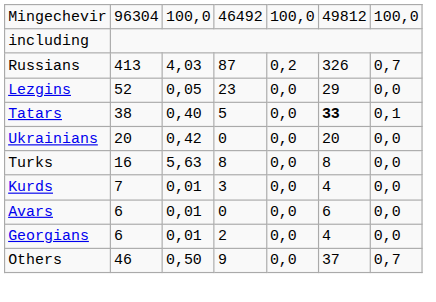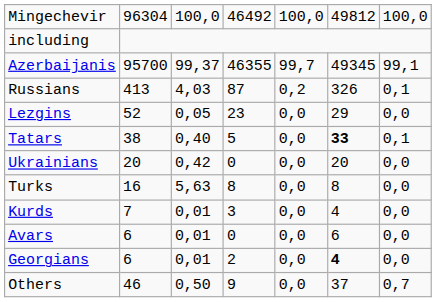+ row: Azerbaijanis | 95700 | 99,37 | 46355 | 99,7 | 49345 | 99,1
Russians | column 7: 0,7 -> 0,1
Georgians | column 6: normal -> bold
